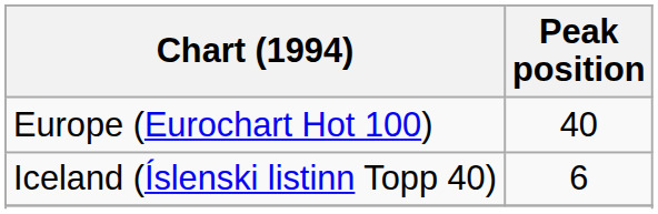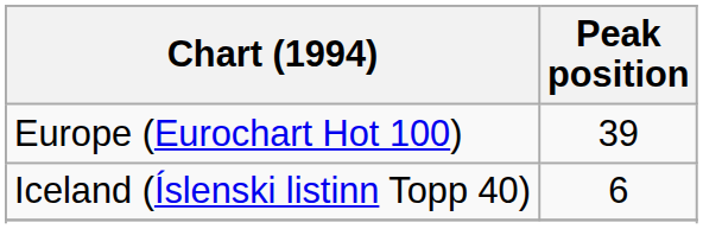Europe (Eurochart Hot 100) | Peak position: 40 -> 39
